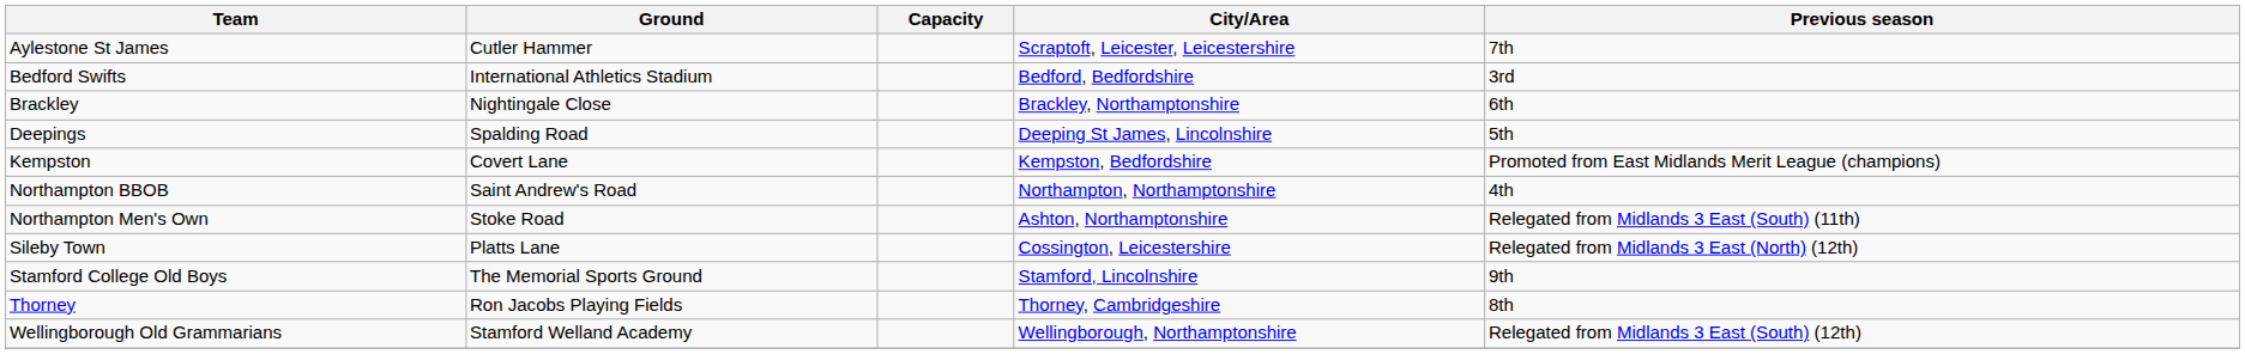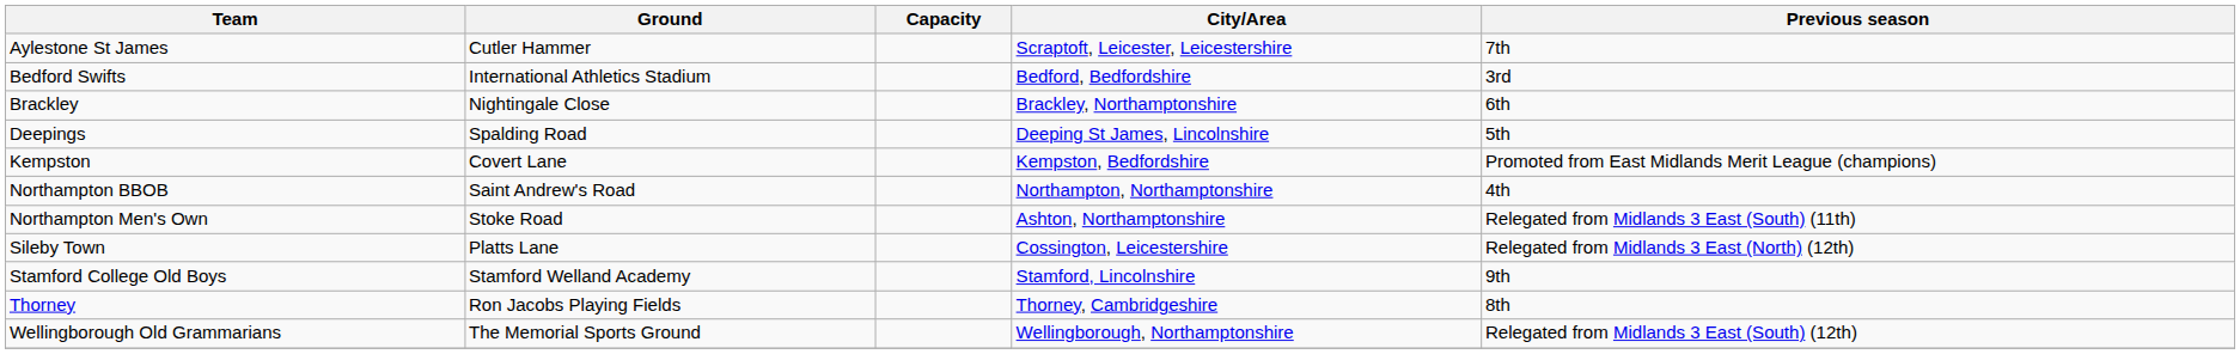Stamford College Old Boys | Ground: The Memorial Sports Ground -> Stamford Welland Academy
Wellingborough Old Grammarians | Ground: Stamford Welland Academy -> The Memorial Sports Ground
